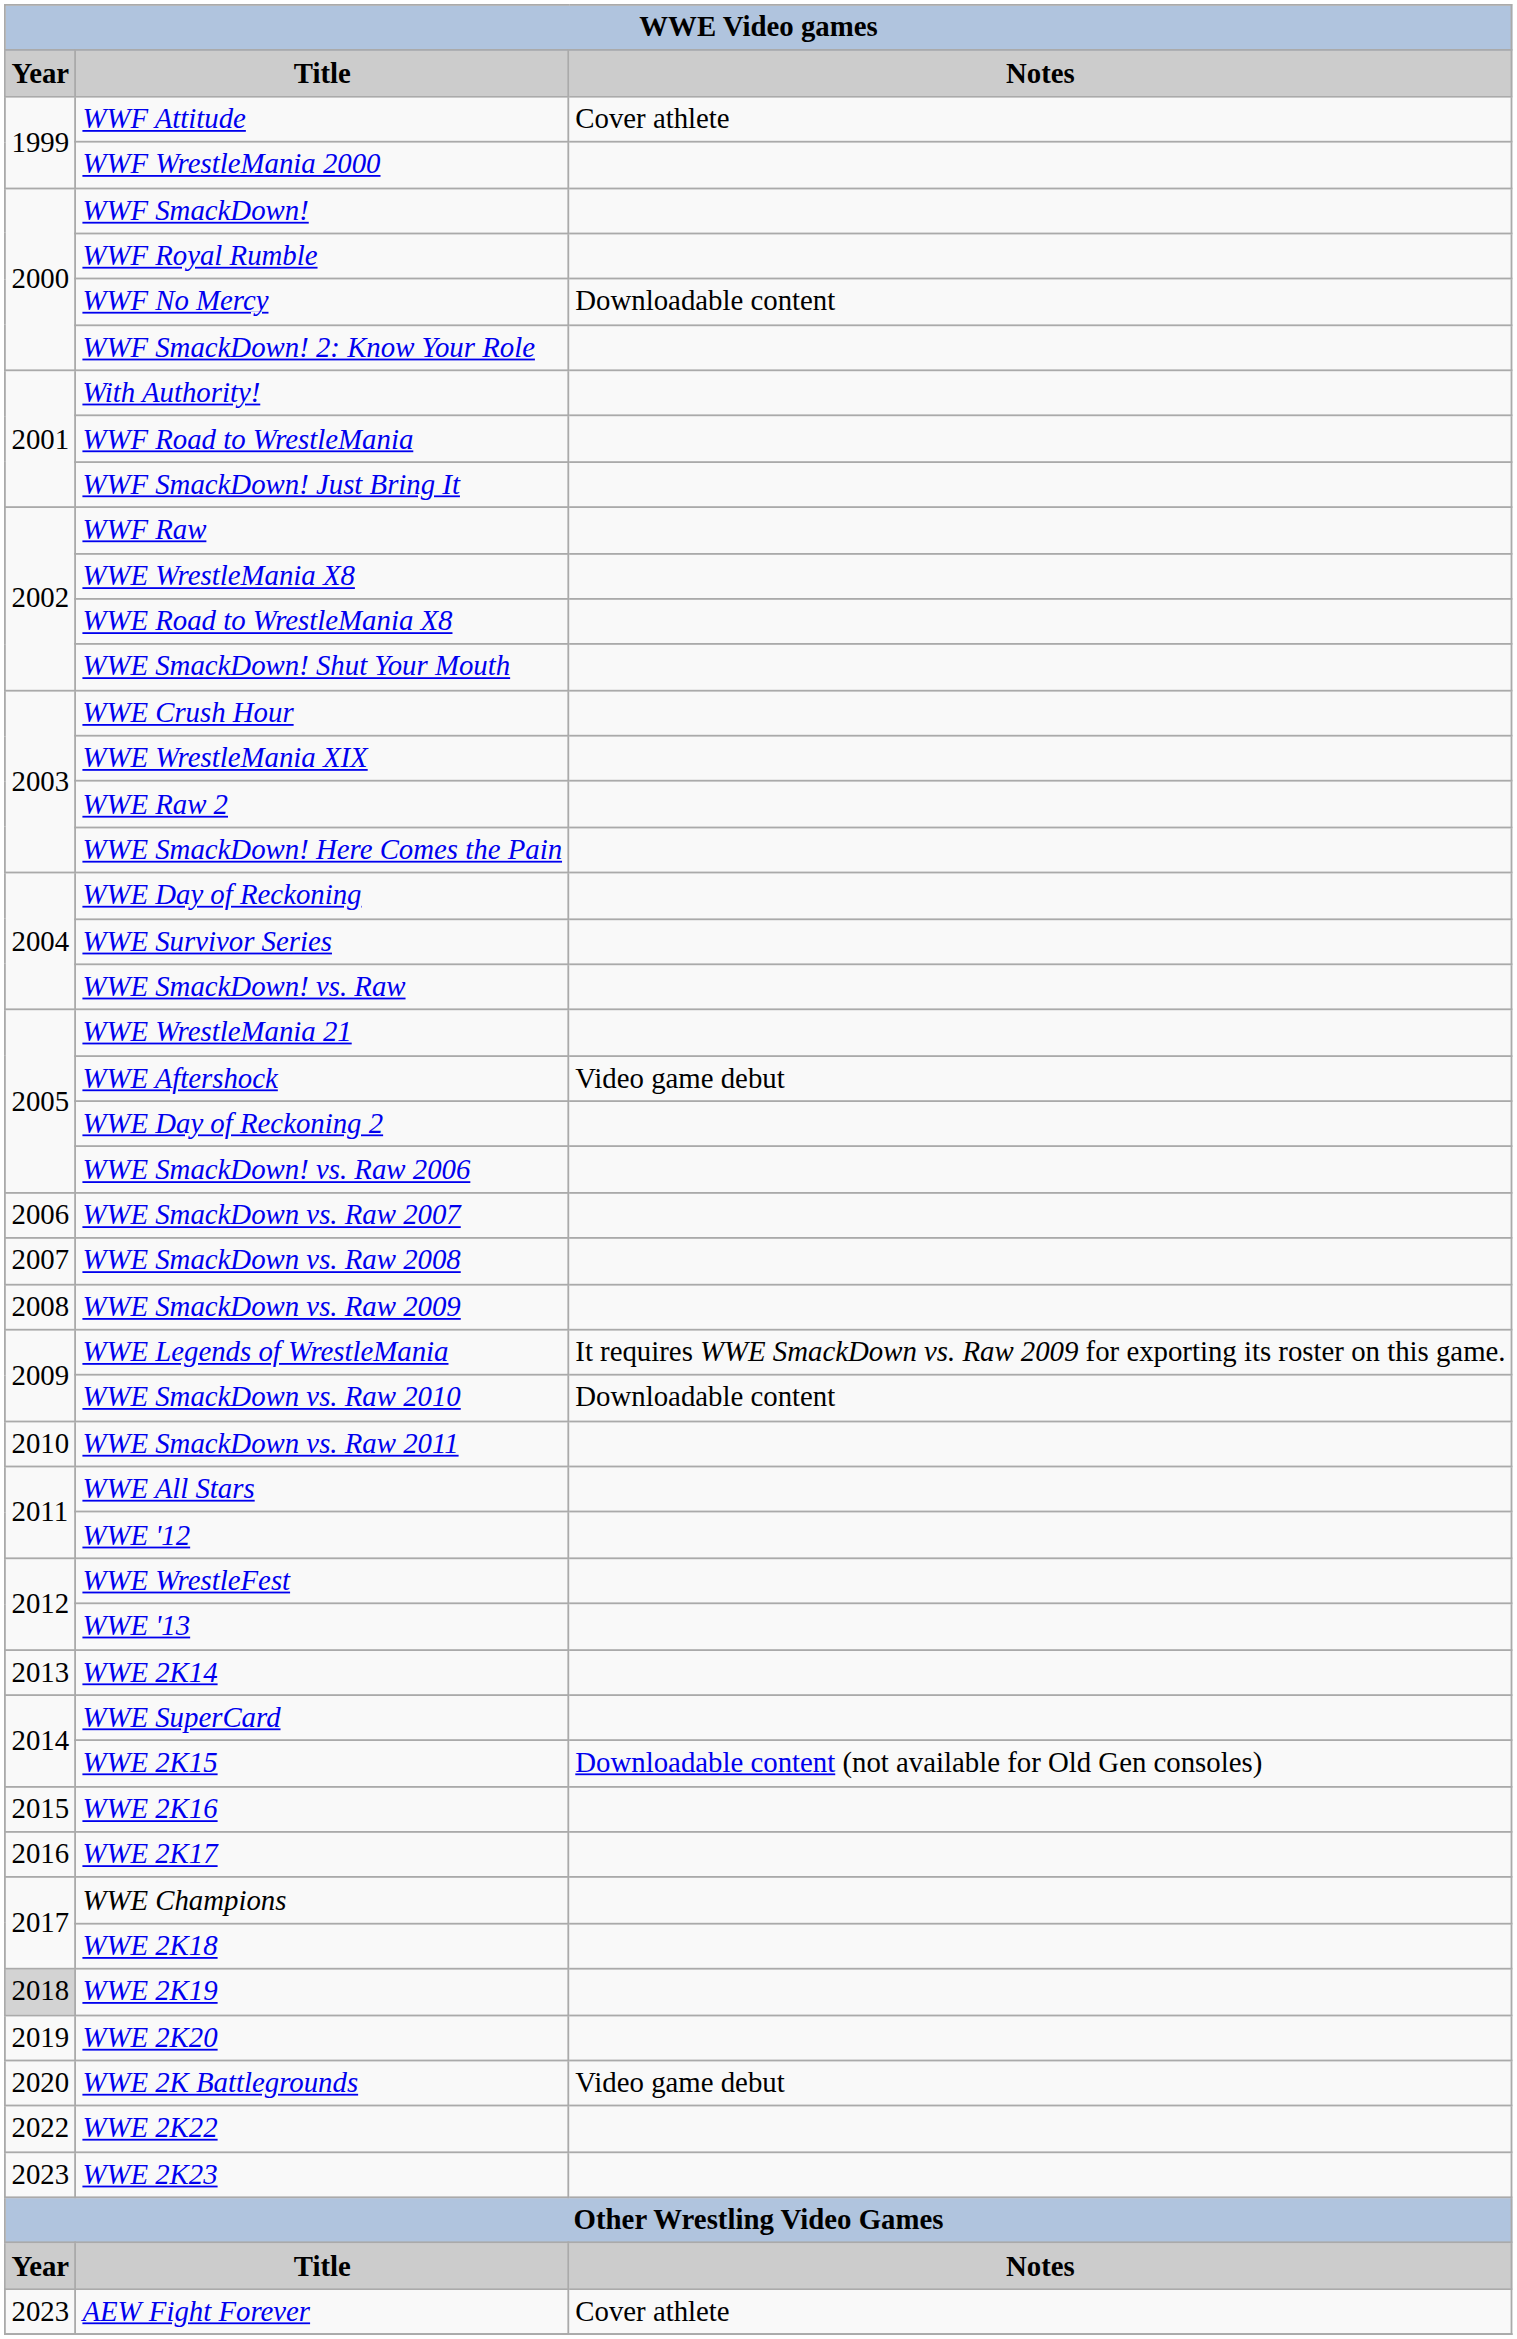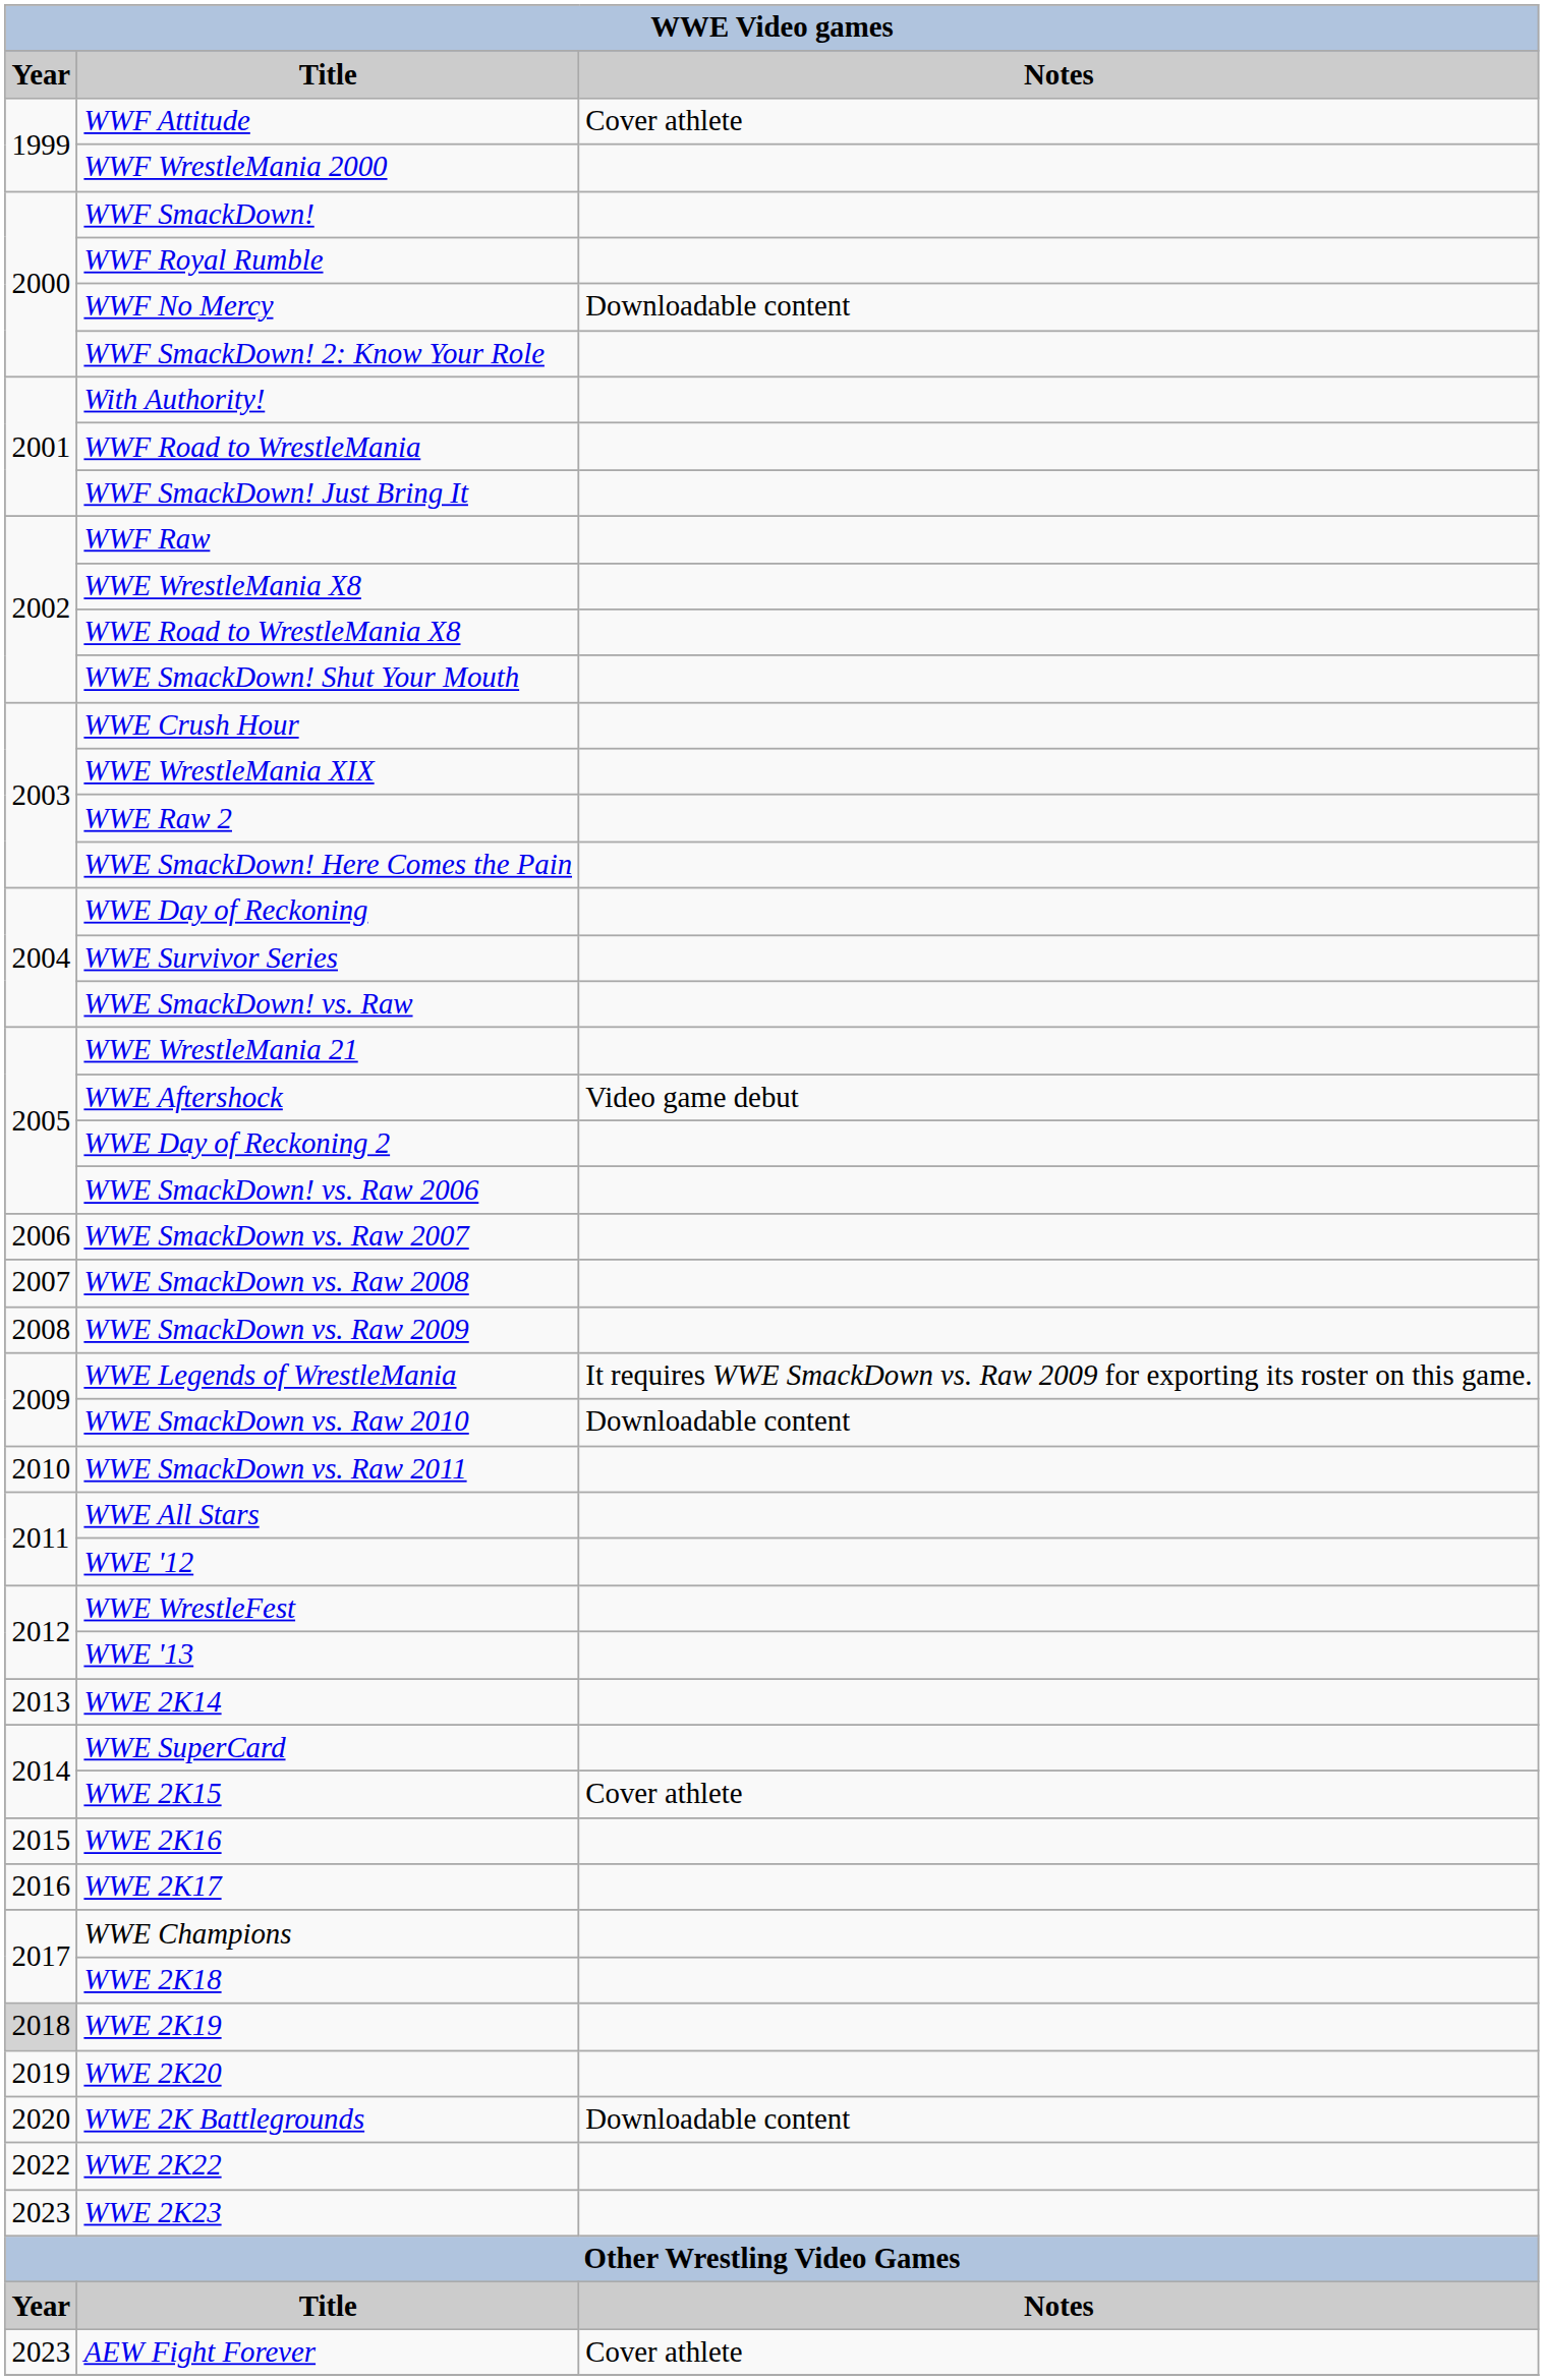WWE 2K15 | Notes: Downloadable content (not available for Old Gen consoles) -> Cover athlete
WWE 2K Battlegrounds | Notes: Video game debut -> Downloadable content
